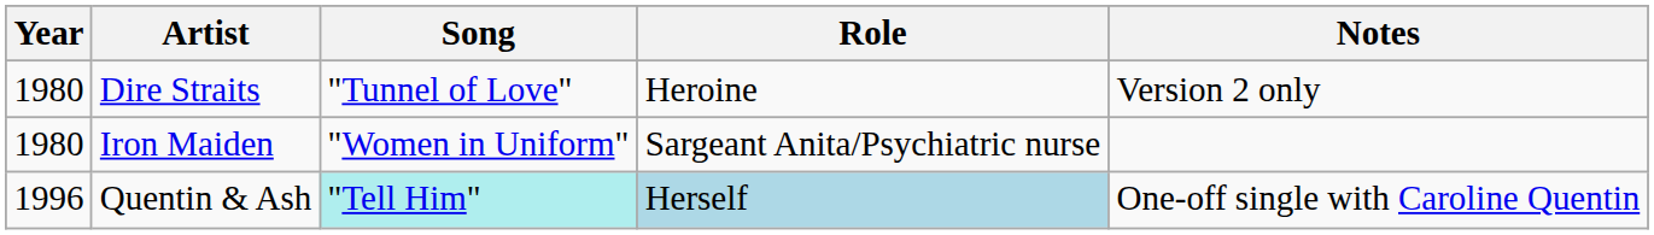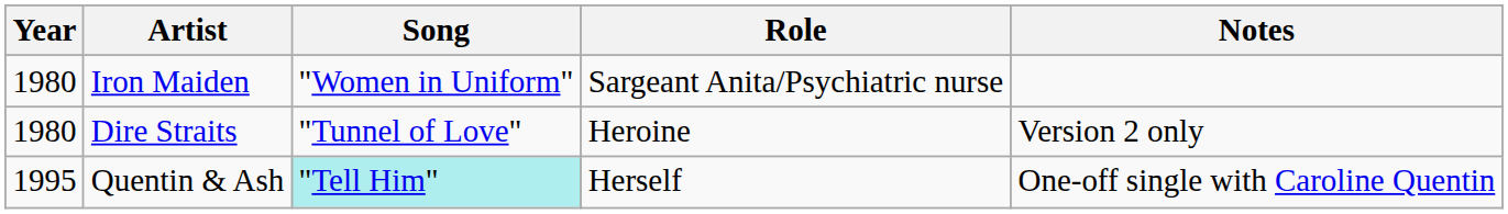rows swapped: Dire Straits <-> Iron Maiden
Quentin & Ash | Year: 1996 -> 1995
Quentin & Ash | Role: lightblue background -> no background
